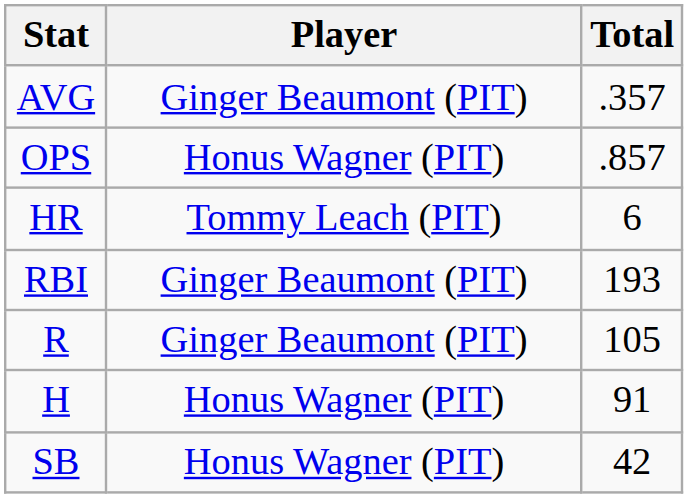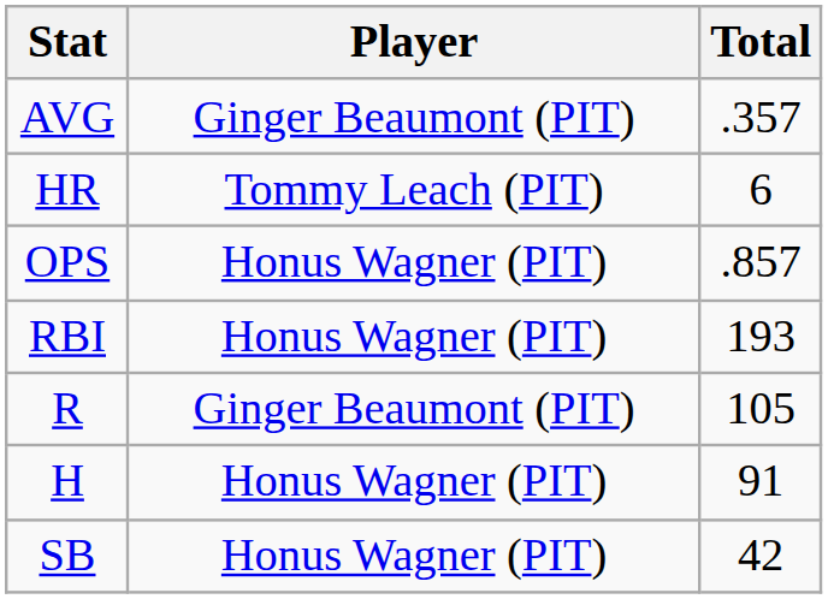rows swapped: OPS <-> HR
RBI | Player: Ginger Beaumont (PIT) -> Honus Wagner (PIT)
